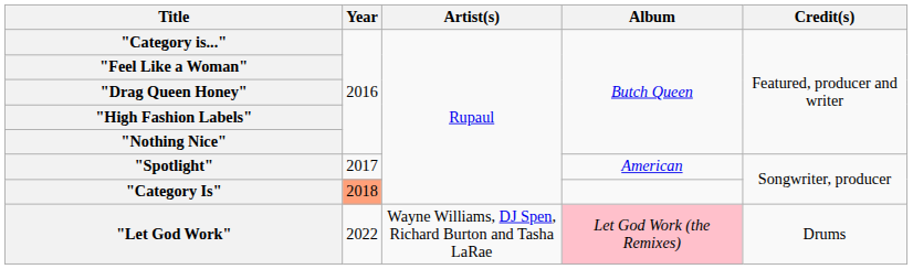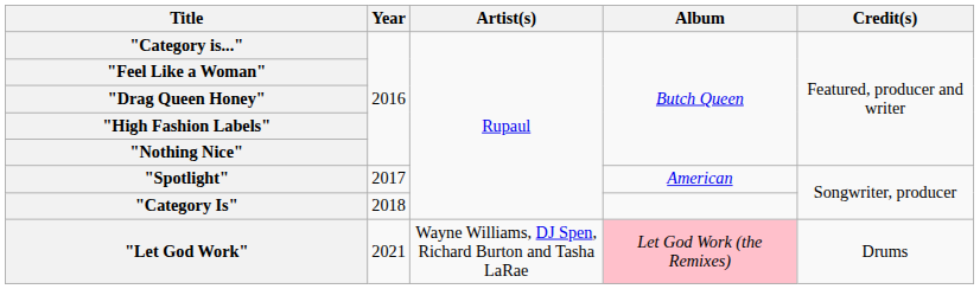"Category Is" | Year: lightsalmon background -> no background
"Let God Work" | Year: 2022 -> 2021
